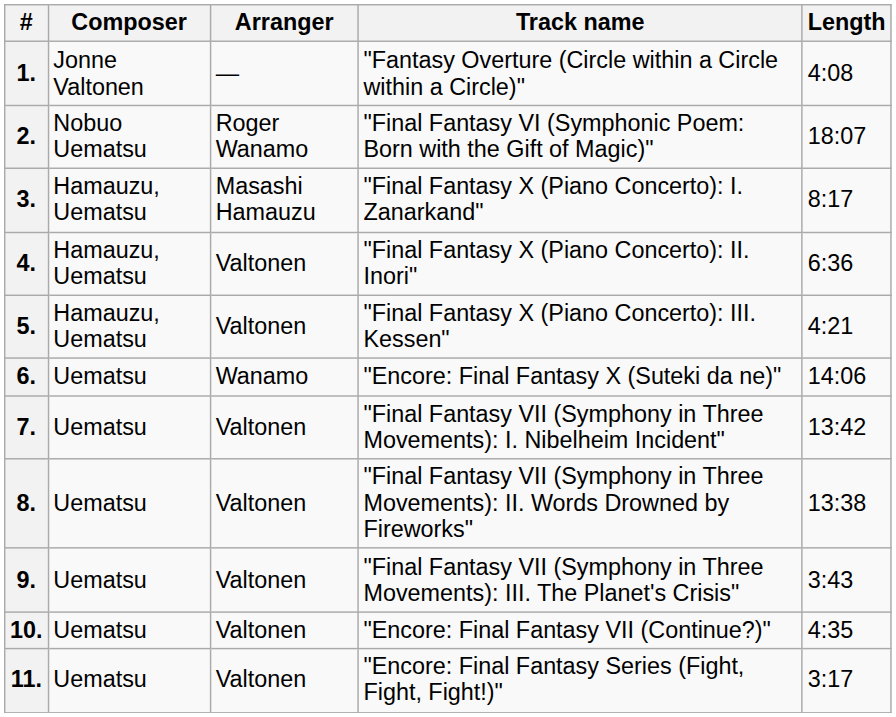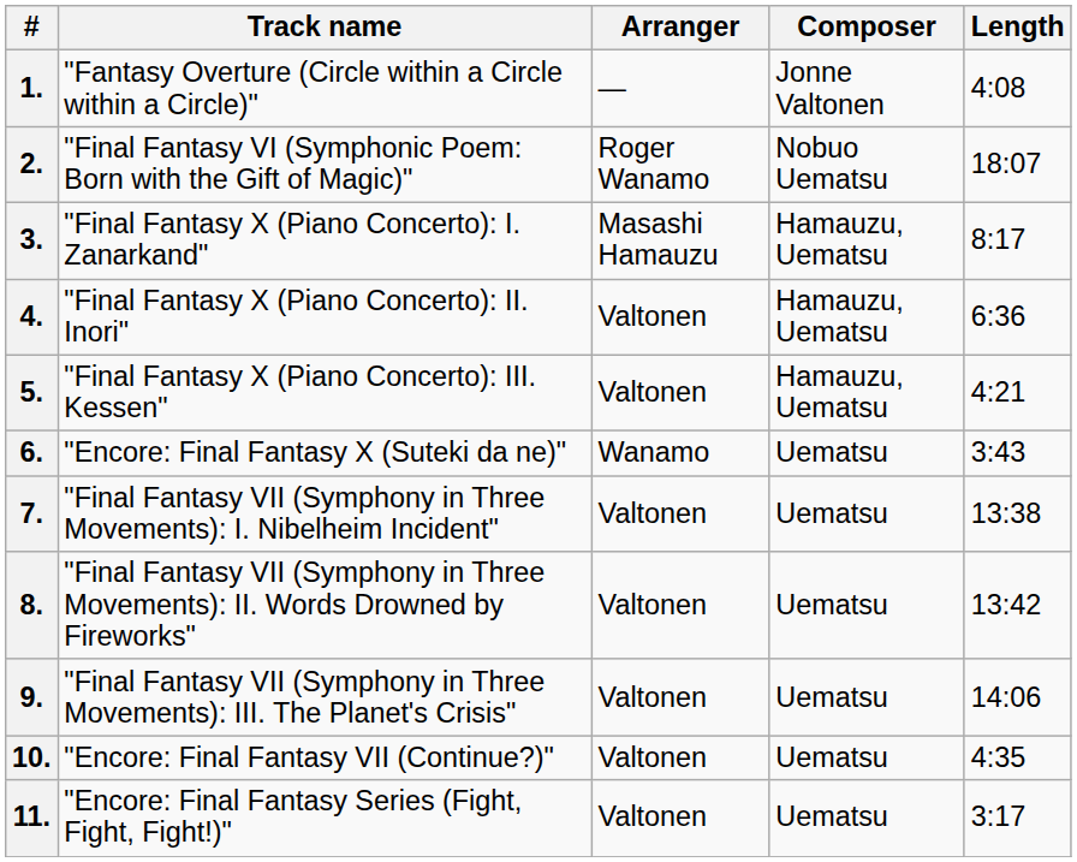columns swapped: Track name <-> Composer
6. | Length: 14:06 -> 3:43
7. | Length: 13:42 -> 13:38
8. | Length: 13:38 -> 13:42
9. | Length: 3:43 -> 14:06
